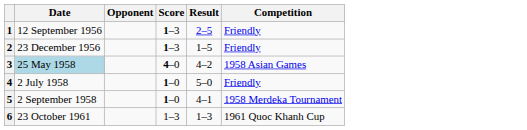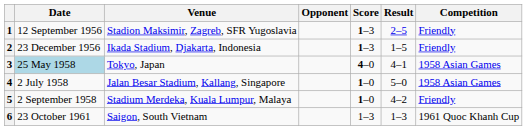+ column: Venue | Stadion Maksimir, Zagreb, SFR Yugoslavia | Ikada Stadium, Djakarta, Indonesia | Tokyo, Japan | Jalan Besar Stadium, Kallang, Singapore | Stadium Merdeka, Kuala Lumpur, Malaya | Saigon, South Vietnam
3 | Result: 4–2 -> 4–1
4 | Competition: Friendly -> 1958 Asian Games
5 | Result: 4–1 -> 4–2
5 | Competition: 1958 Merdeka Tournament -> Friendly
